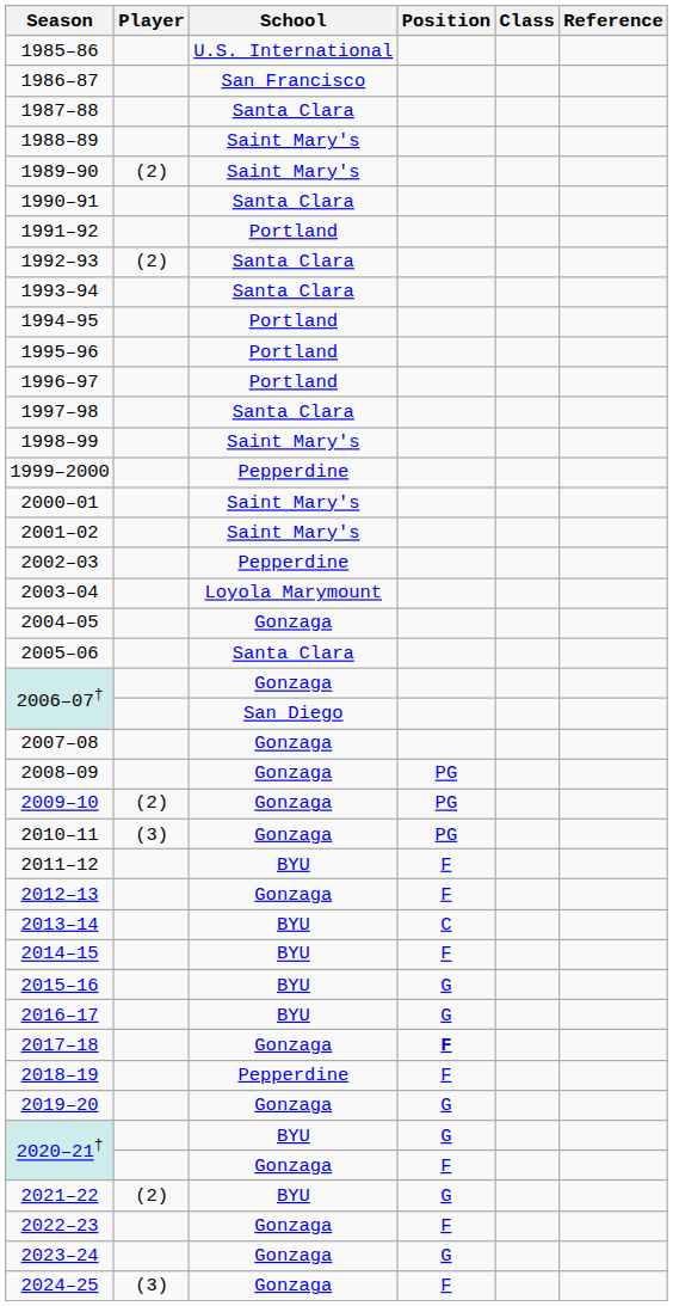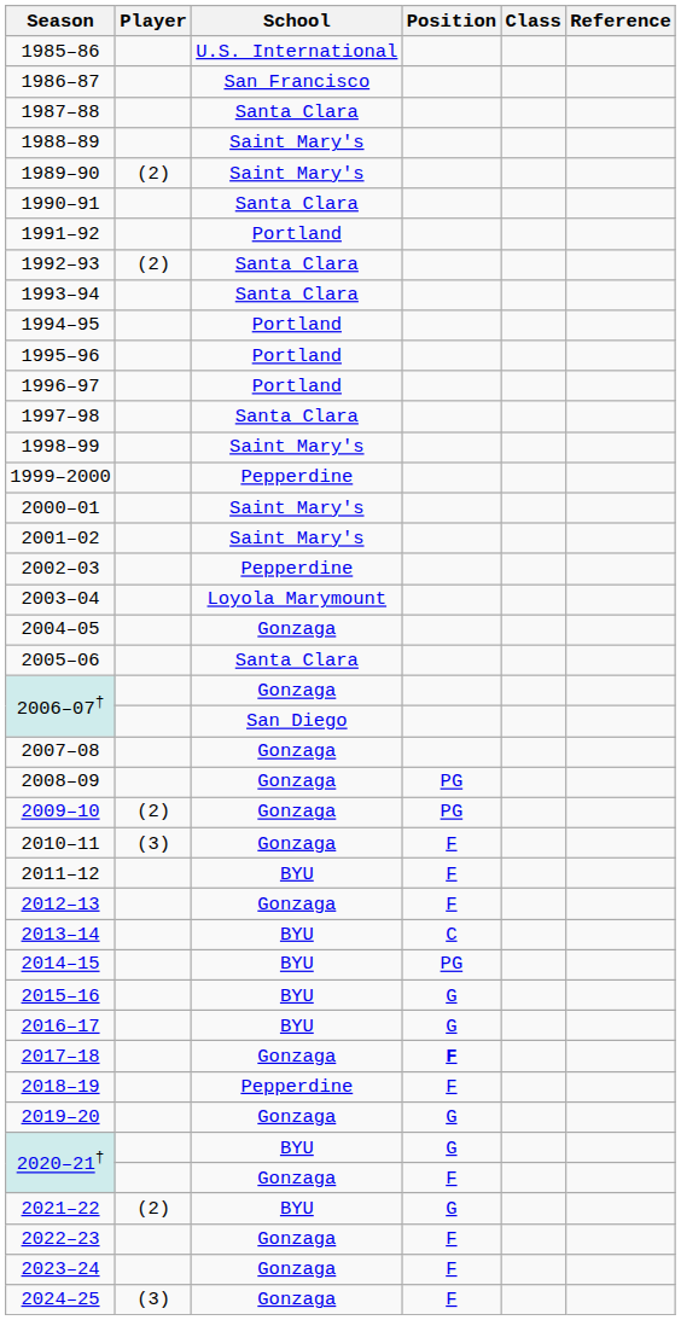2010–11 | Position: PG -> F
2014–15 | Position: F -> PG
2023–24 | Position: G -> F
